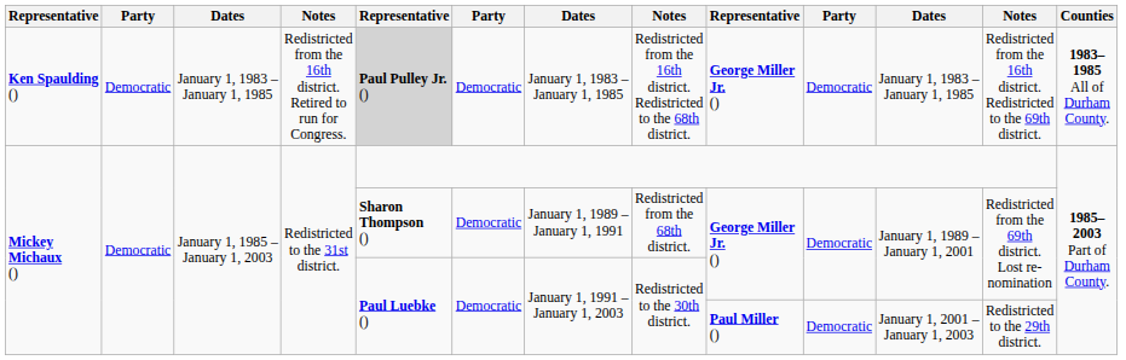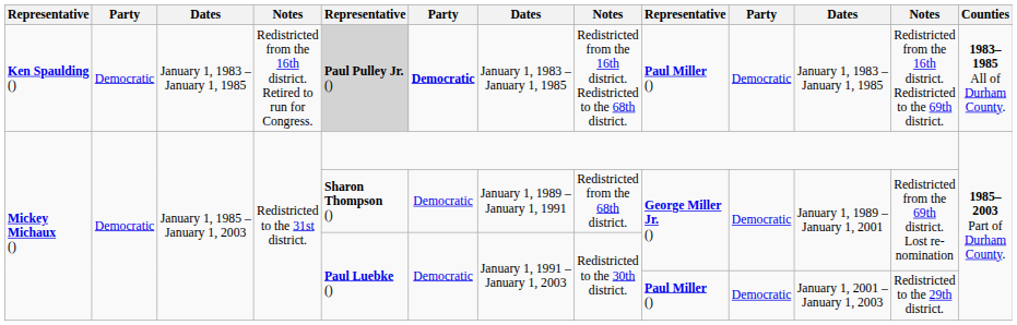Ken Spaulding () | column 6: normal -> bold
Ken Spaulding () | column 9: George Miller Jr. () -> Paul Miller ()
